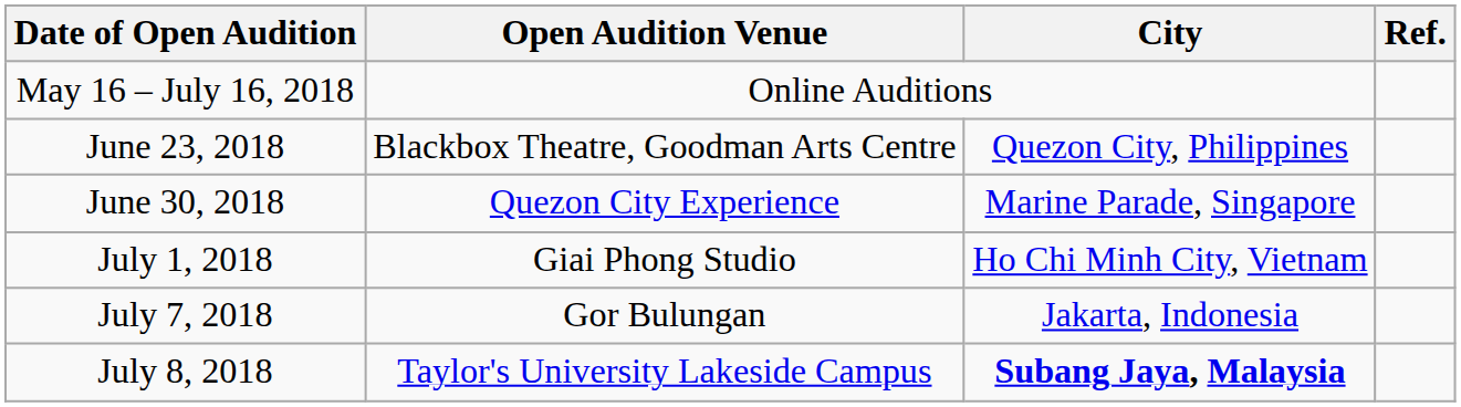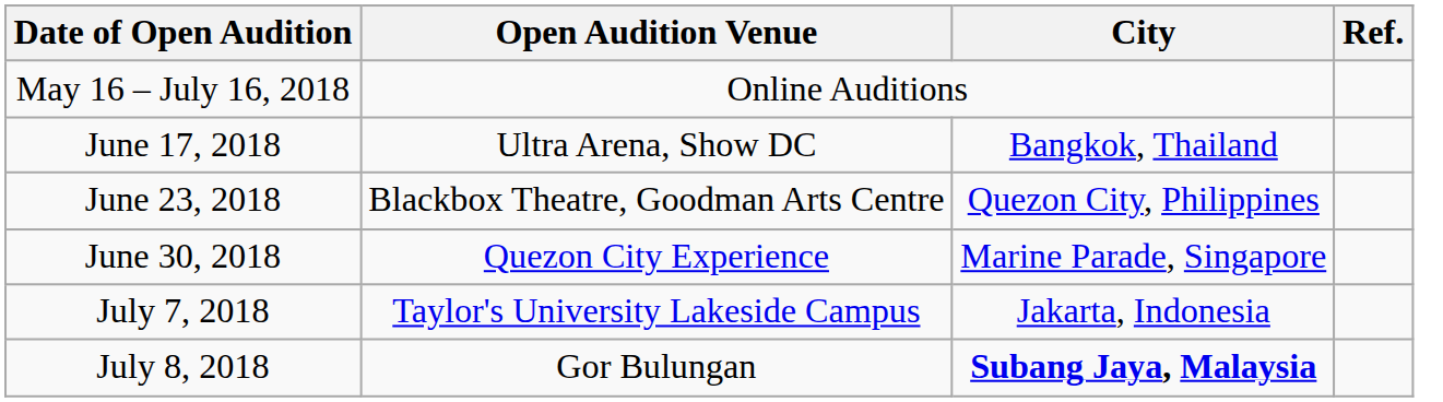+ row: June 17, 2018 | Ultra Arena, Show DC | Bangkok, Thailand
- row: July 1, 2018 | Giai Phong Studio | Ho Chi Minh City, Vietnam
July 7, 2018 | Open Audition Venue: Gor Bulungan -> Taylor's University Lakeside Campus
July 8, 2018 | Open Audition Venue: Taylor's University Lakeside Campus -> Gor Bulungan
